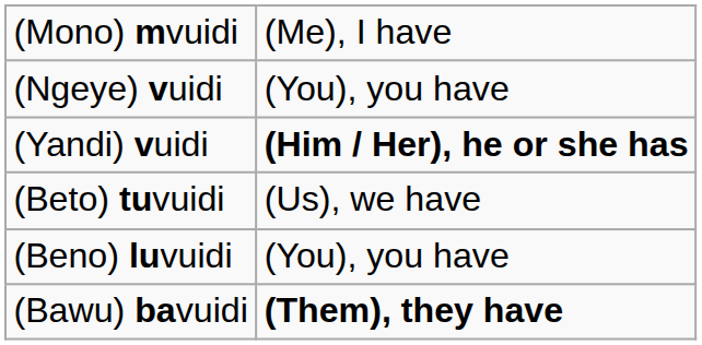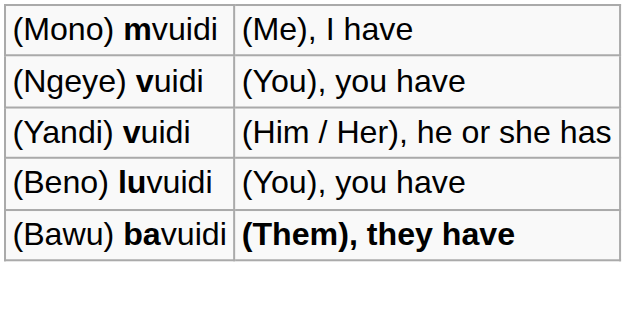(Yandi) vuidi | column 2: bold -> normal
- row: (Beto) tuvuidi | (Us), we have
